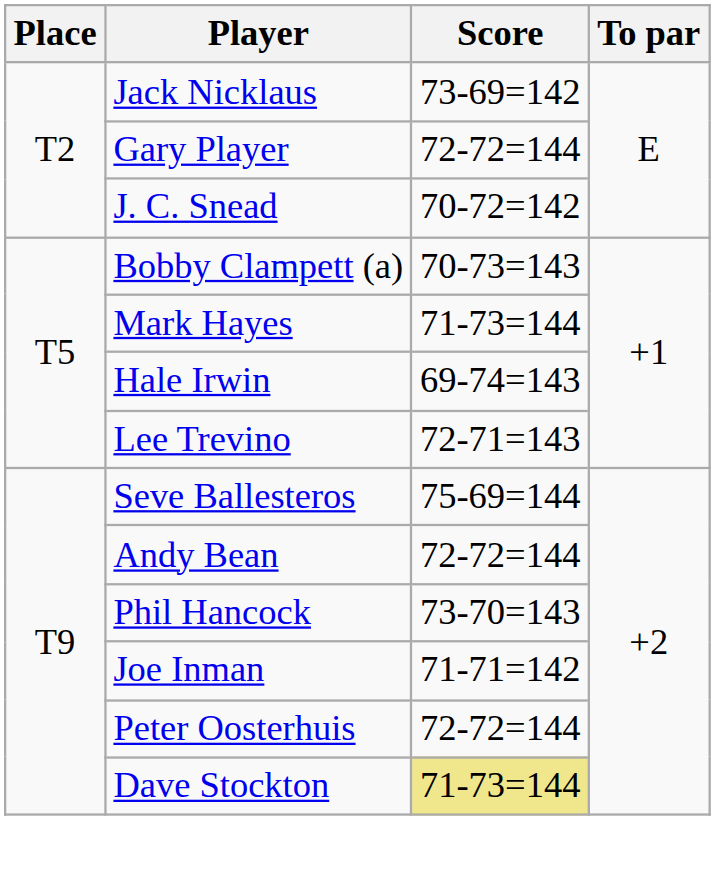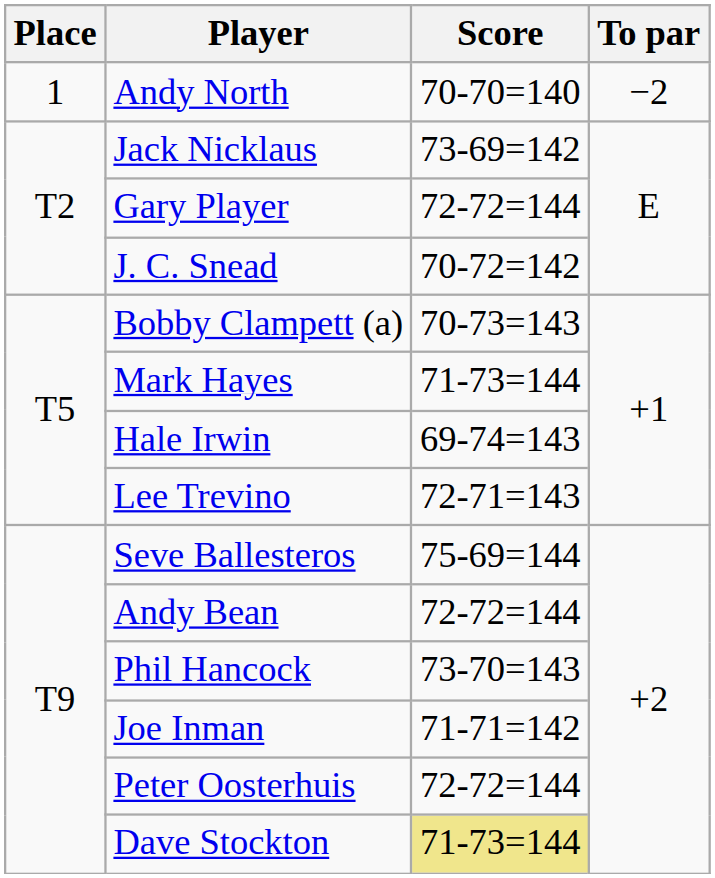+ row: 1 | Andy North | 70-70=140 | −2
